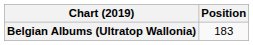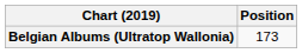Belgian Albums (Ultratop Wallonia) | Position: 183 -> 173
